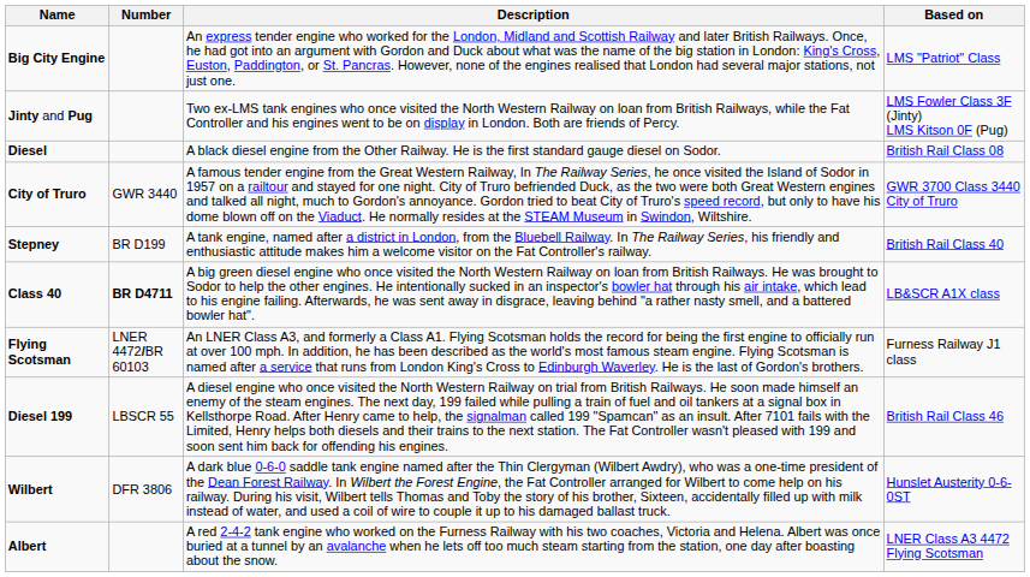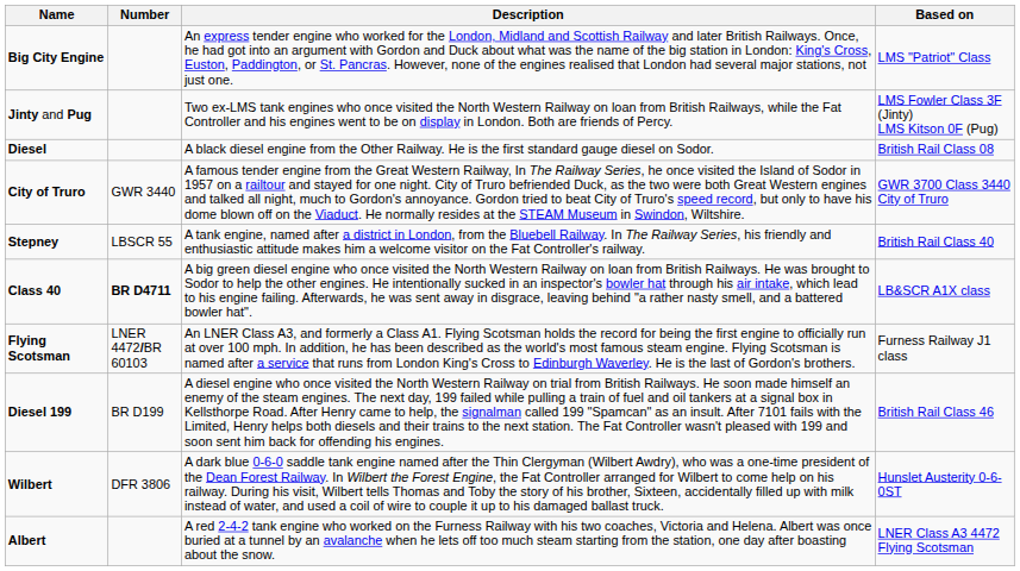Stepney | Number: BR D199 -> LBSCR 55
Diesel 199 | Number: LBSCR 55 -> BR D199
